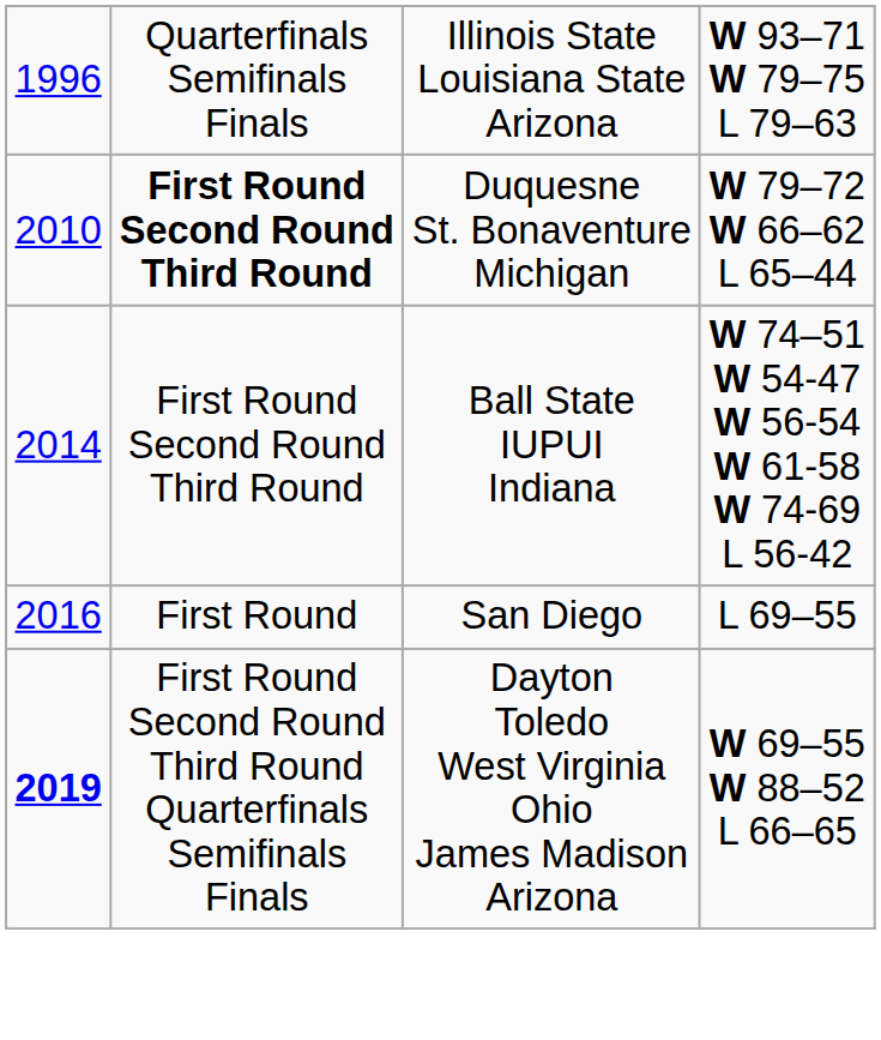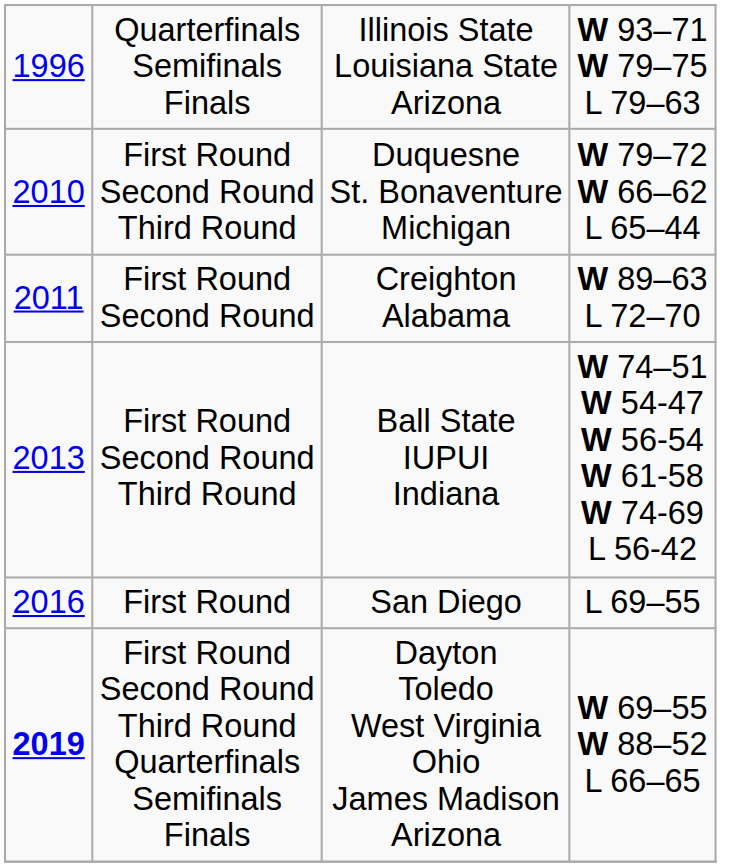Duquesne St. Bonaventure Michigan | column 2: bold -> normal
+ row: 2011 | First Round Second Round | Creighton Alabama | W 89–63 L 72–70
Ball State IUPUI Indiana | column 1: 2014 -> 2013
